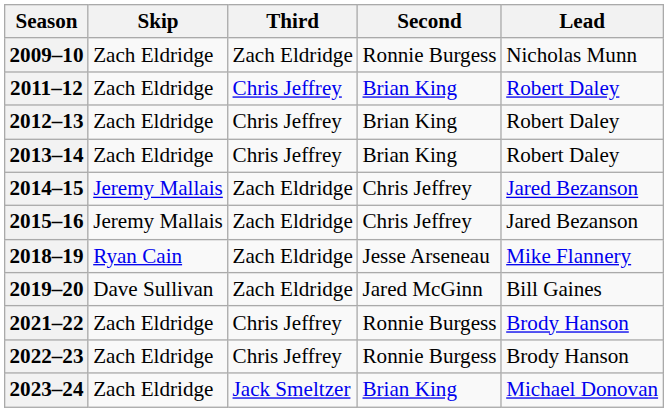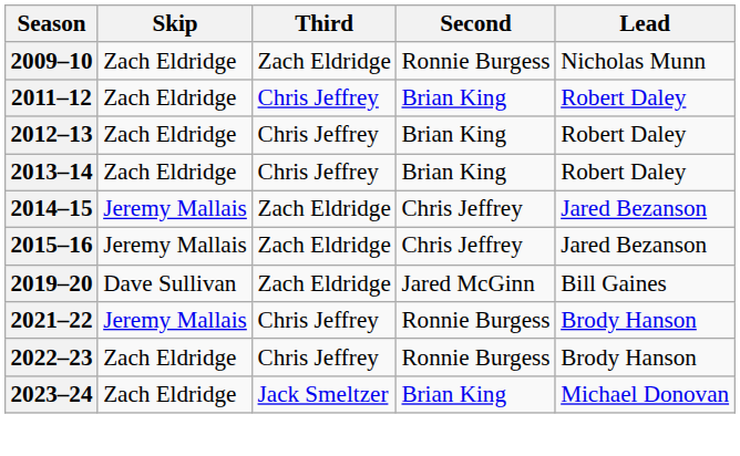- row: 2018–19 | Ryan Cain | Zach Eldridge | Jesse Arseneau | Mike Flannery
2021–22 | Skip: Zach Eldridge -> Jeremy Mallais
